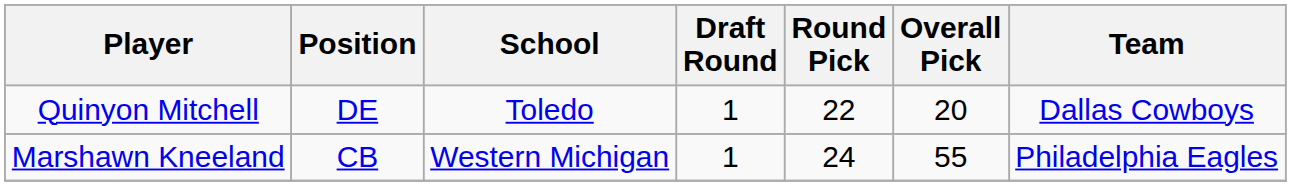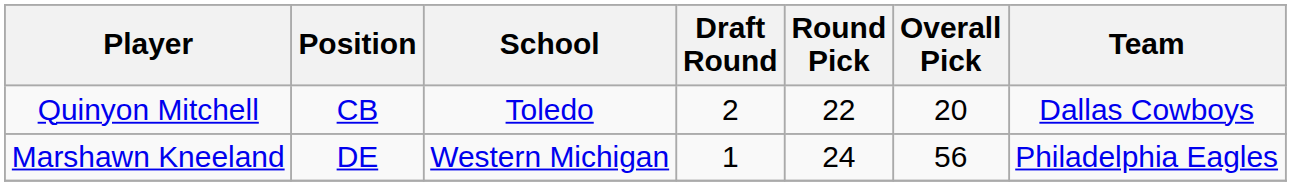Quinyon Mitchell | Position: DE -> CB
Quinyon Mitchell | Draft Round: 1 -> 2
Marshawn Kneeland | Position: CB -> DE
Marshawn Kneeland | Overall Pick: 55 -> 56
